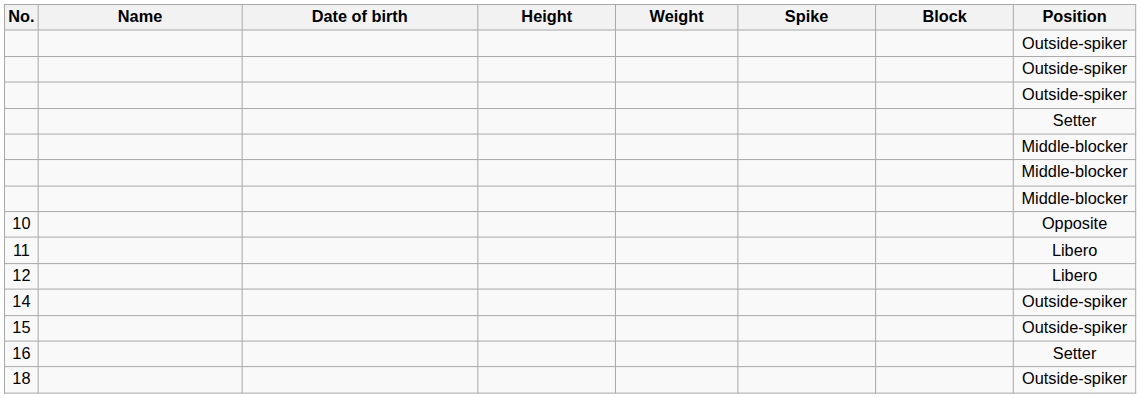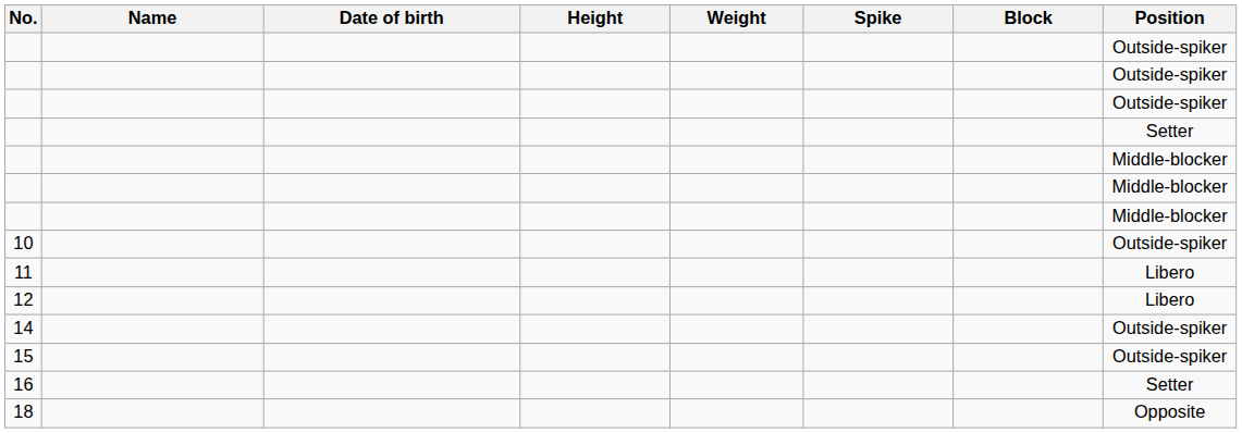10 | Position: Opposite -> Outside-spiker
18 | Position: Outside-spiker -> Opposite
